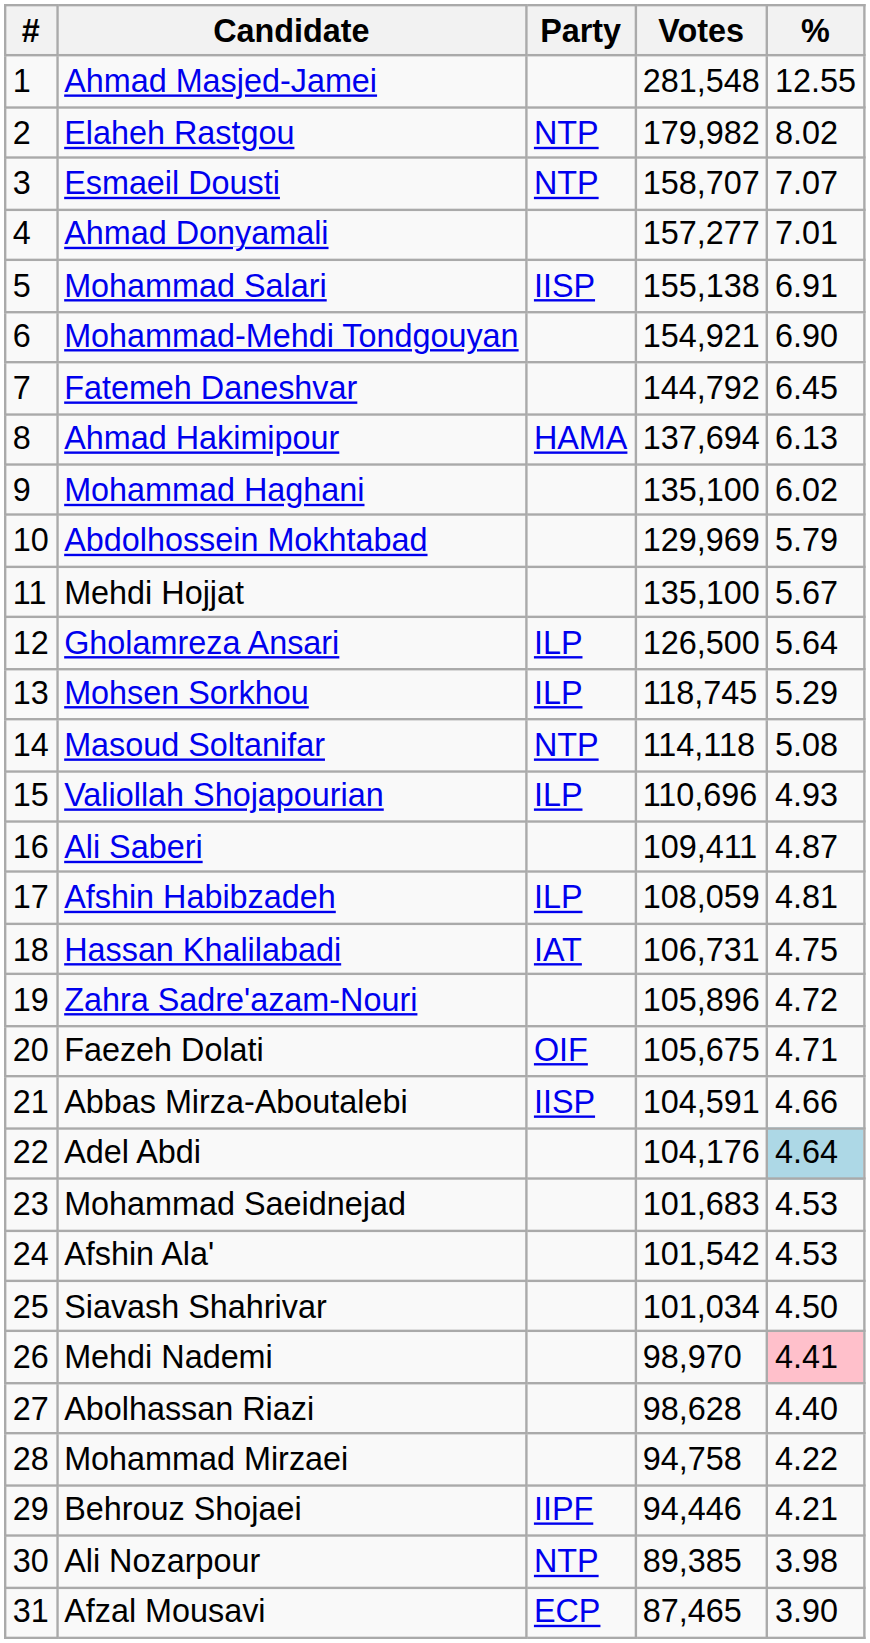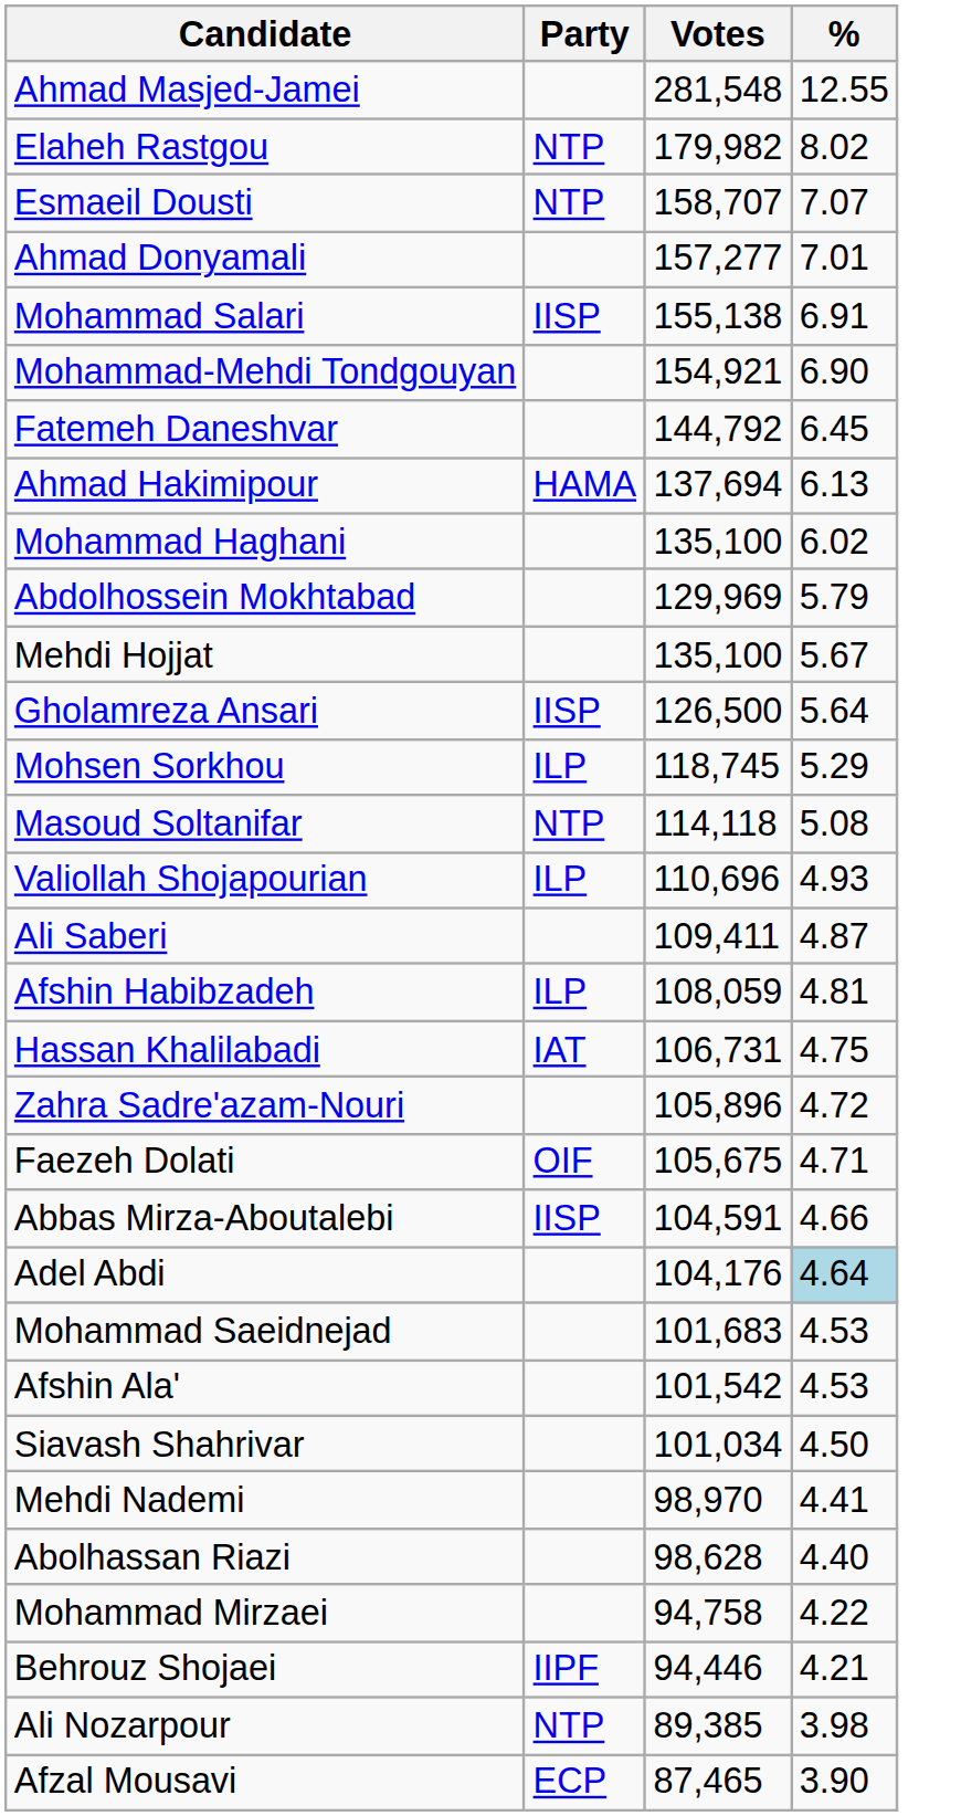- column: # | 1 | 2 | 3 | 4 | 5 | 6 | 7 | 8 | 9 | 10 | 11 | 12 | 13 | 14 | 15 | 16 | 17 | 18 | 19 | 20 | 21 | 22 | 23 | 24 | 25 | 26 | 27 | 28 | 29 | 30 | 31
Gholamreza Ansari | Party: ILP -> IISP
Mehdi Nademi | %: pink background -> no background
